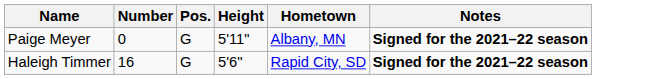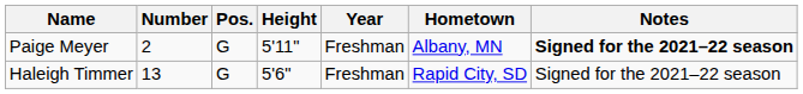+ column: Year | Freshman | Freshman
Paige Meyer | Number: 0 -> 2
Haleigh Timmer | Number: 16 -> 13
Haleigh Timmer | Notes: bold -> normal
